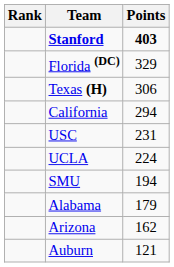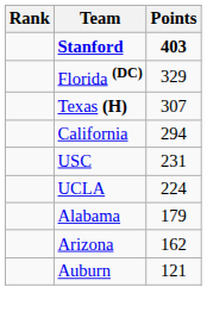Texas (H) | Points: 306 -> 307
- row: SMU | 194
